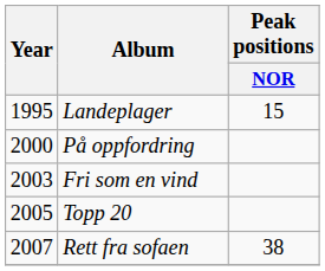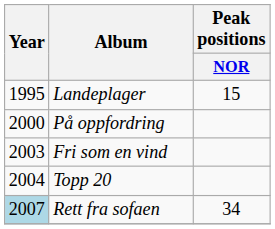Topp 20 | Year: 2005 -> 2004
Rett fra sofaen | Year: no background -> lightblue background
Rett fra sofaen | Peak positions / NOR: 38 -> 34
